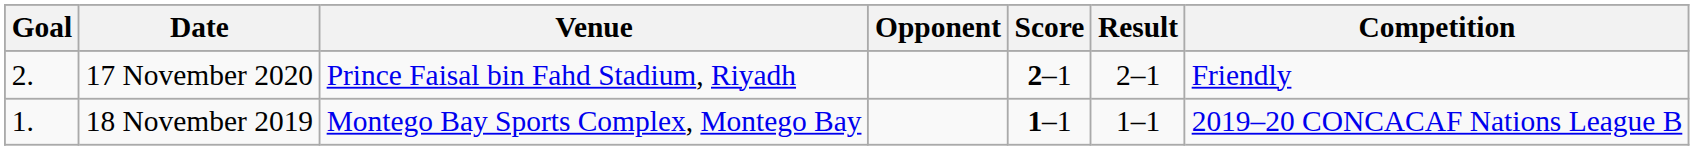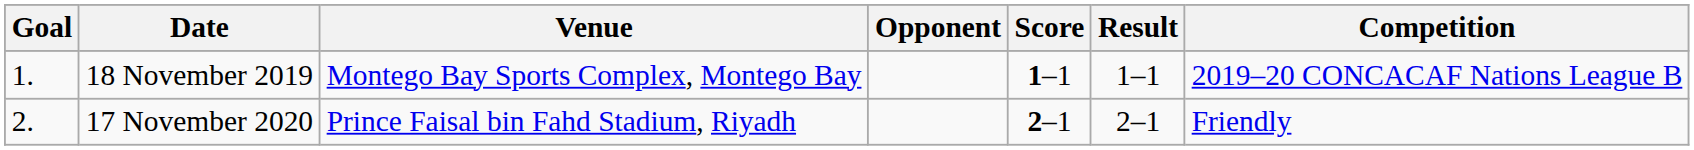rows swapped: 18 November 2019 <-> 17 November 2020
